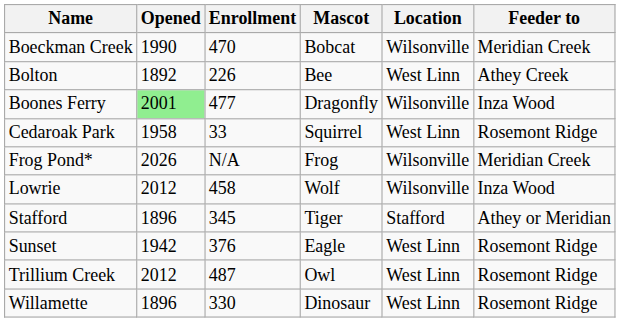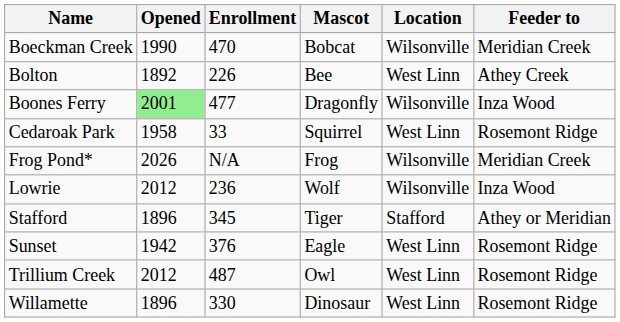Lowrie | Enrollment: 458 -> 236
